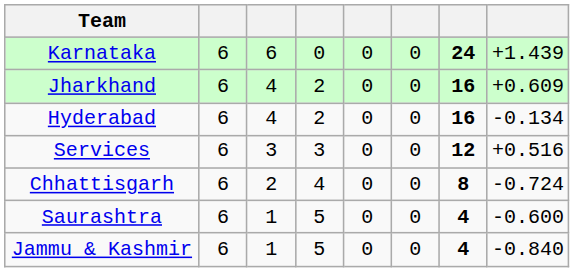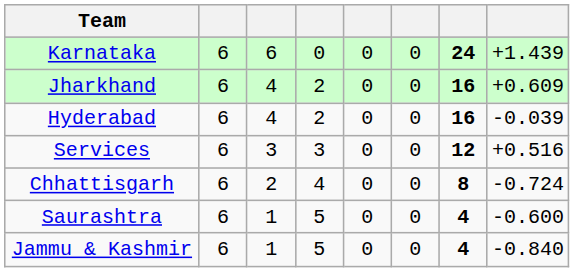Hyderabad | column 8: -0.134 -> -0.039
